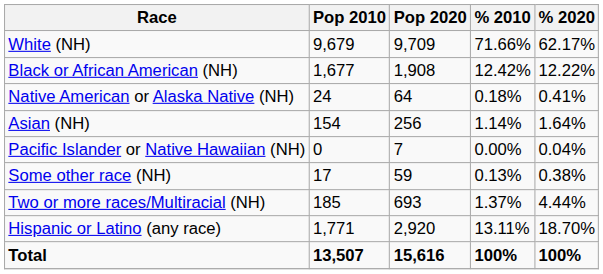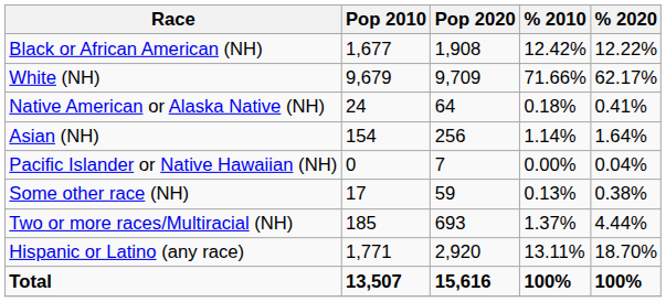rows swapped: White (NH) <-> Black or African American (NH)
